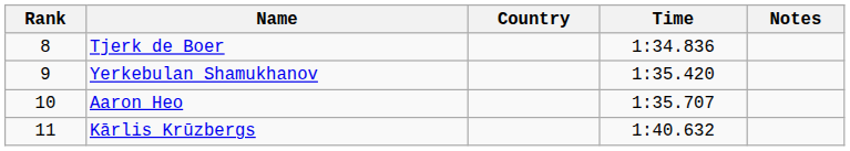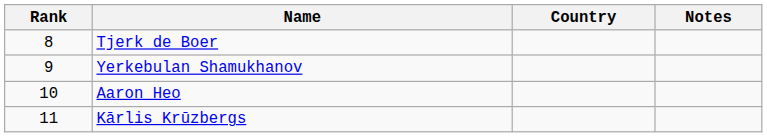- column: Time | 1:34.836 | 1:35.420 | 1:35.707 | 1:40.632
